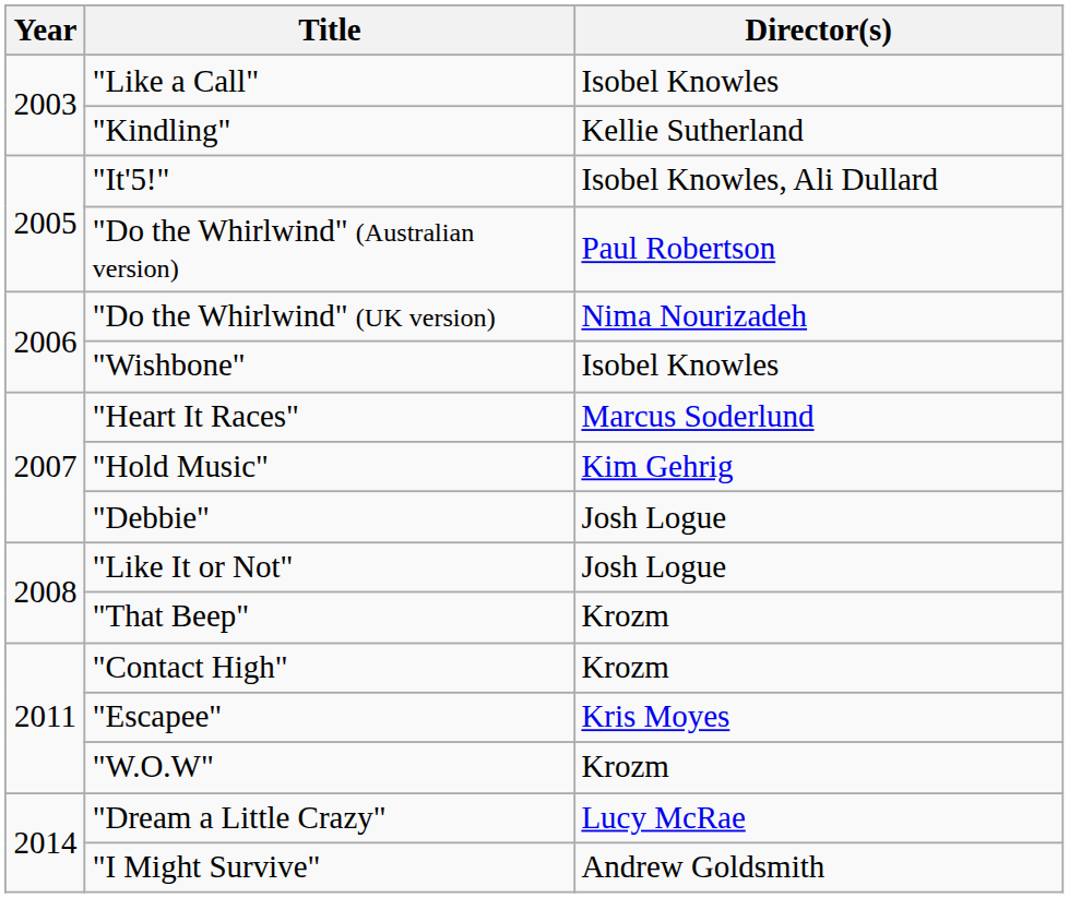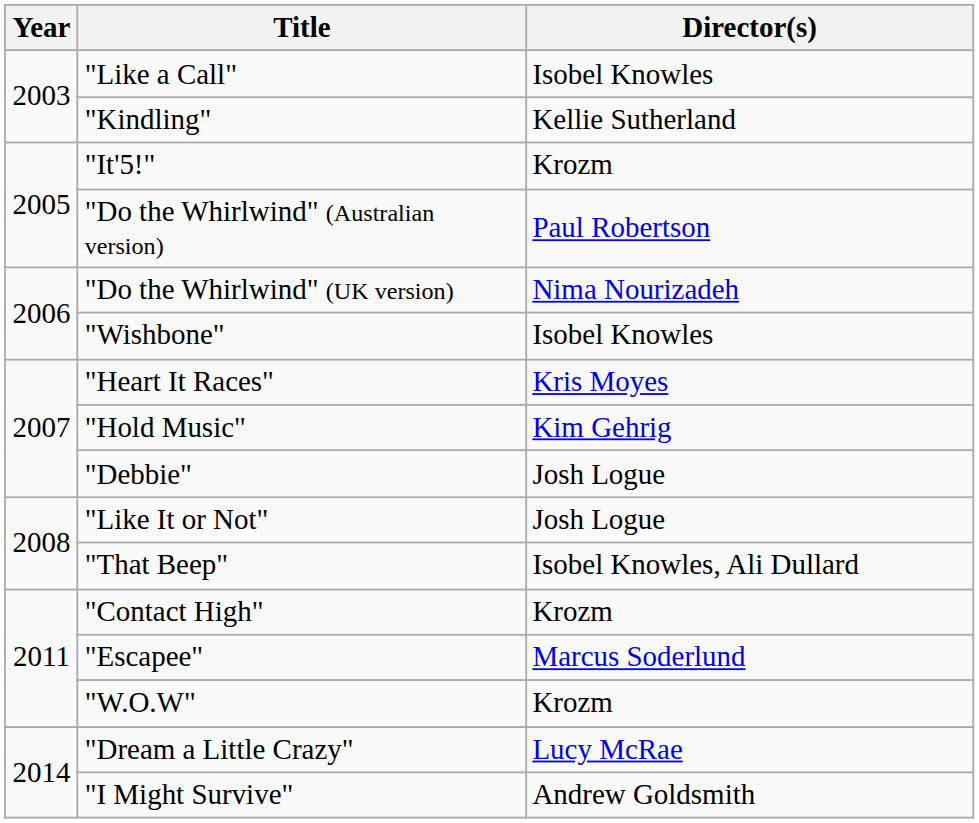"It'5!" | Director(s): Isobel Knowles, Ali Dullard -> Krozm
"Heart It Races" | Director(s): Marcus Soderlund -> Kris Moyes
"That Beep" | Director(s): Krozm -> Isobel Knowles, Ali Dullard
"Escapee" | Director(s): Kris Moyes -> Marcus Soderlund
